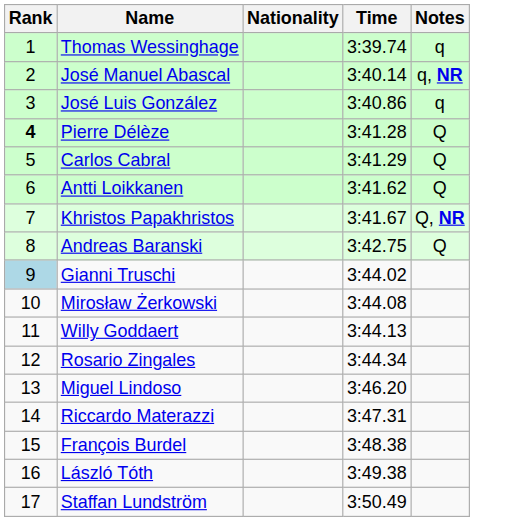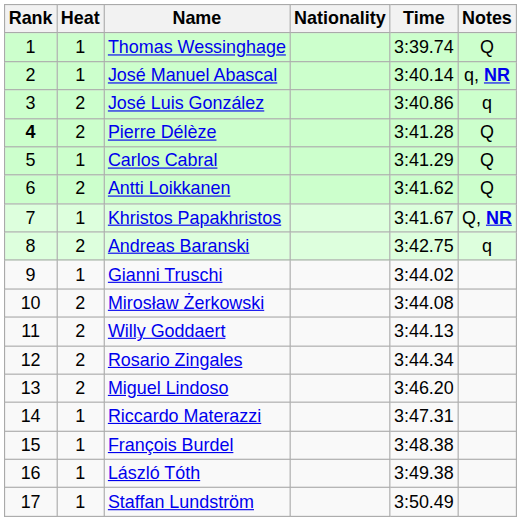+ column: Heat | 1 | 1 | 2 | 2 | 1 | 2 | 1 | 2 | 1 | 2 | 2 | 2 | 2 | 1 | 1 | 1 | 1
Thomas Wessinghage | Notes: q -> Q
Andreas Baranski | Notes: Q -> q
Gianni Truschi | Rank: lightblue background -> no background
